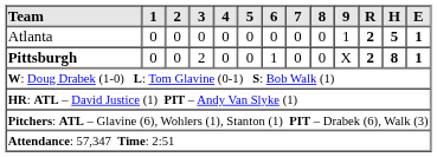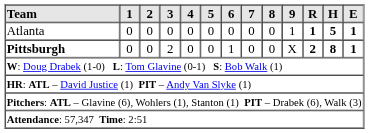Atlanta | R: 2 -> 1
